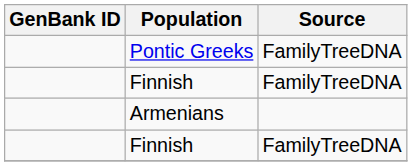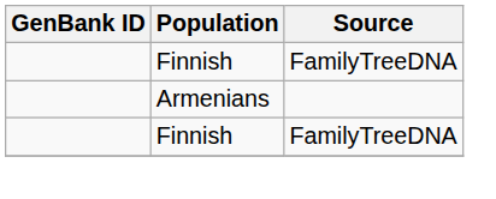- row: Pontic Greeks | FamilyTreeDNA
